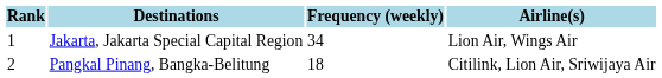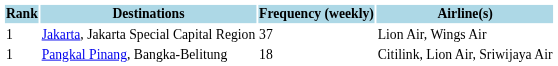Jakarta, Jakarta Special Capital Region | Frequency (weekly): 34 -> 37
Pangkal Pinang, Bangka-Belitung | Rank: 2 -> 1
